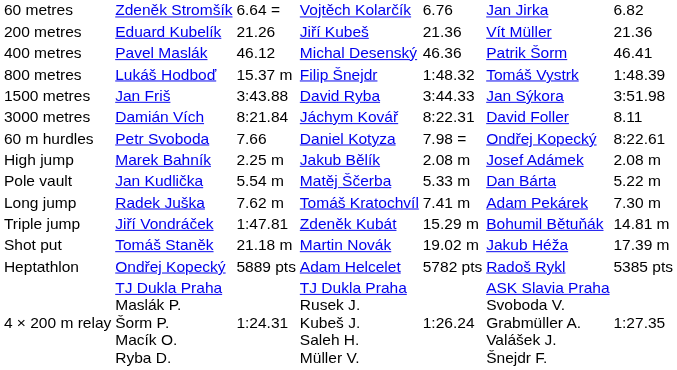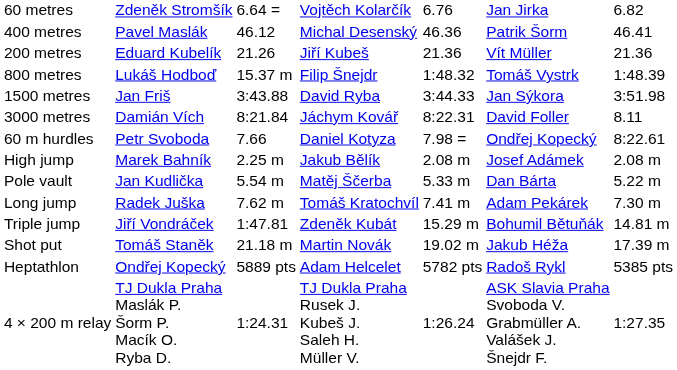rows swapped: 200 metres <-> 400 metres
